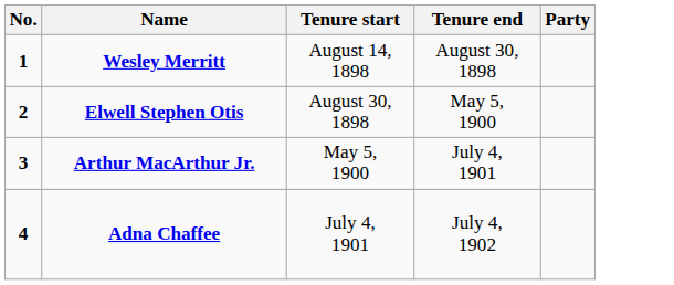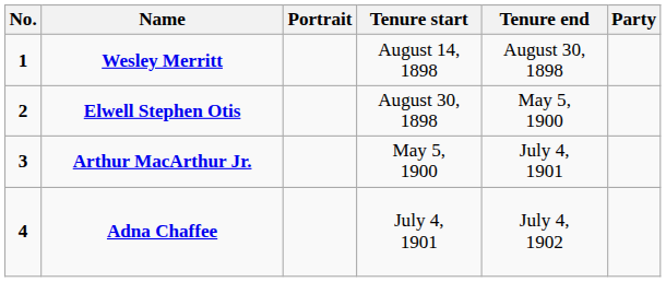+ column: Portrait
